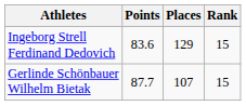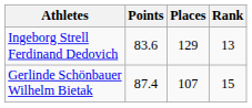Ingeborg Strell Ferdinand Dedovich | Rank: 15 -> 13
Gerlinde Schönbauer Wilhelm Bietak | Points: 87.7 -> 87.4
